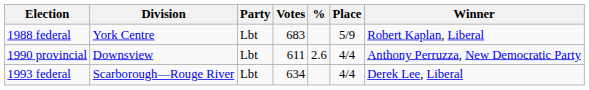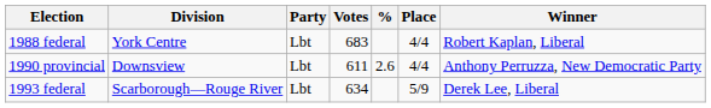1988 federal | Place: 5/9 -> 4/4
1993 federal | Place: 4/4 -> 5/9
